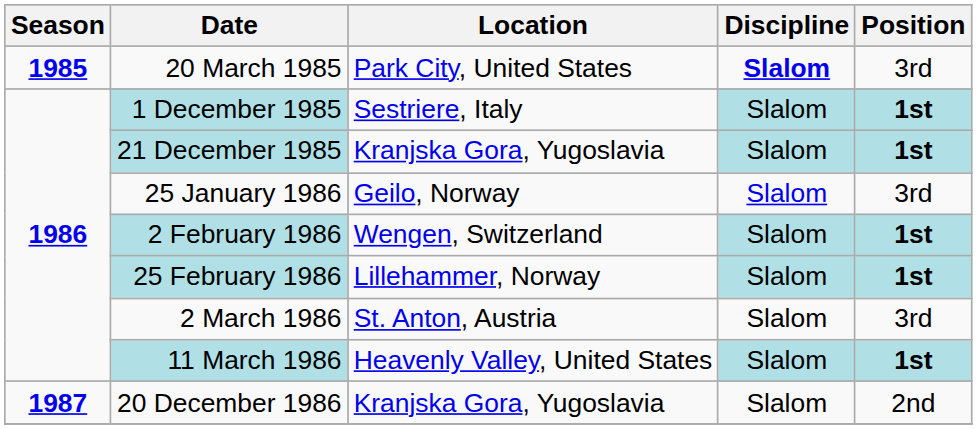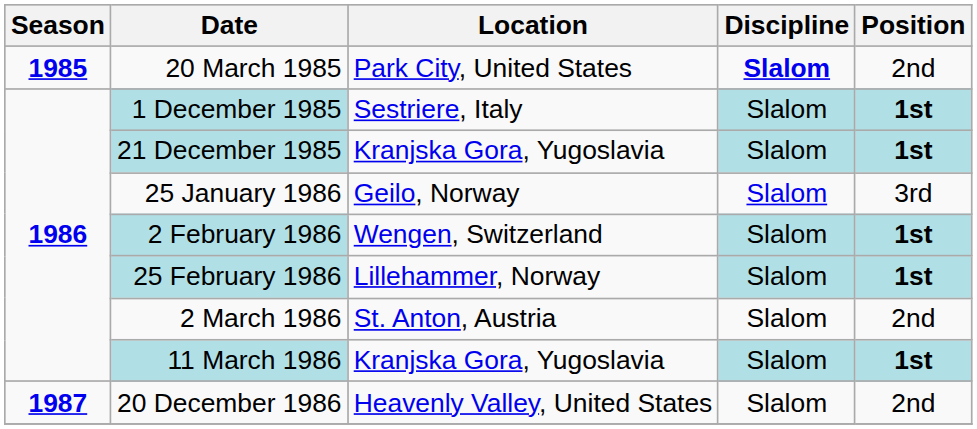20 March 1985 | Position: 3rd -> 2nd
2 March 1986 | Position: 3rd -> 2nd
11 March 1986 | Location: Heavenly Valley, United States -> Kranjska Gora, Yugoslavia
20 December 1986 | Location: Kranjska Gora, Yugoslavia -> Heavenly Valley, United States
